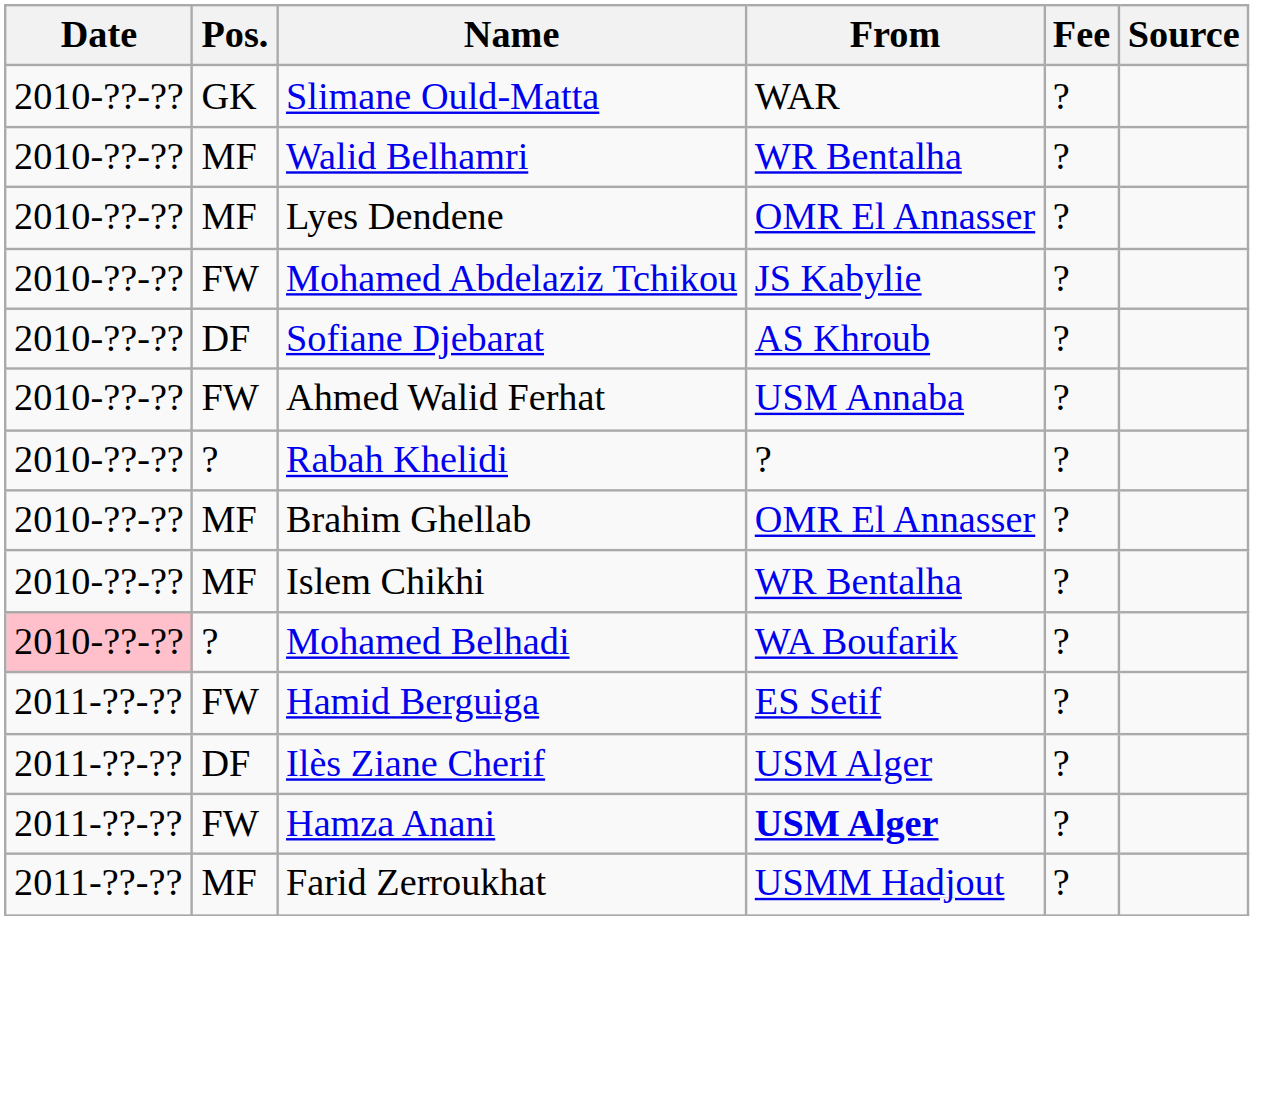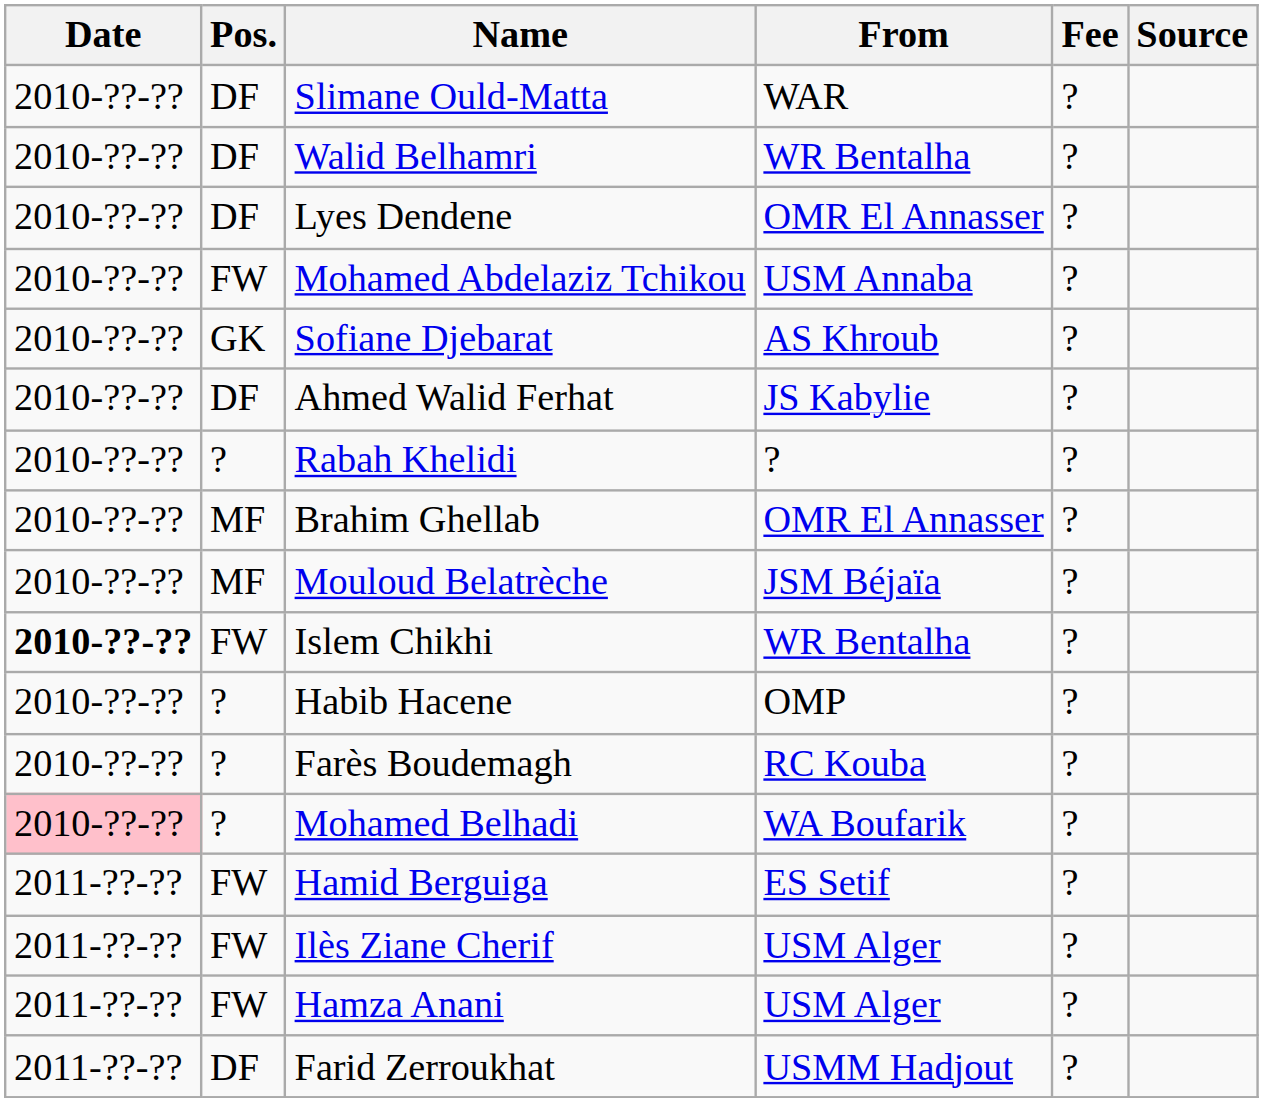Slimane Ould-Matta | Pos.: GK -> DF
Walid Belhamri | Pos.: MF -> DF
Lyes Dendene | Pos.: MF -> DF
Mohamed Abdelaziz Tchikou | From: JS Kabylie -> USM Annaba
Sofiane Djebarat | Pos.: DF -> GK
Ahmed Walid Ferhat | Pos.: FW -> DF
Ahmed Walid Ferhat | From: USM Annaba -> JS Kabylie
+ row: 2010-??-?? | MF | Mouloud Belatrèche | JSM Béjaïa | ?
Islem Chikhi | Date: normal -> bold
Islem Chikhi | Pos.: MF -> FW
+ row: 2010-??-?? | ? | Habib Hacene | OMP | ?
+ row: 2010-??-?? | ? | Farès Boudemagh | RC Kouba | ?
Ilès Ziane Cherif | Pos.: DF -> FW
Hamza Anani | From: bold -> normal
Farid Zerroukhat | Pos.: MF -> DF
